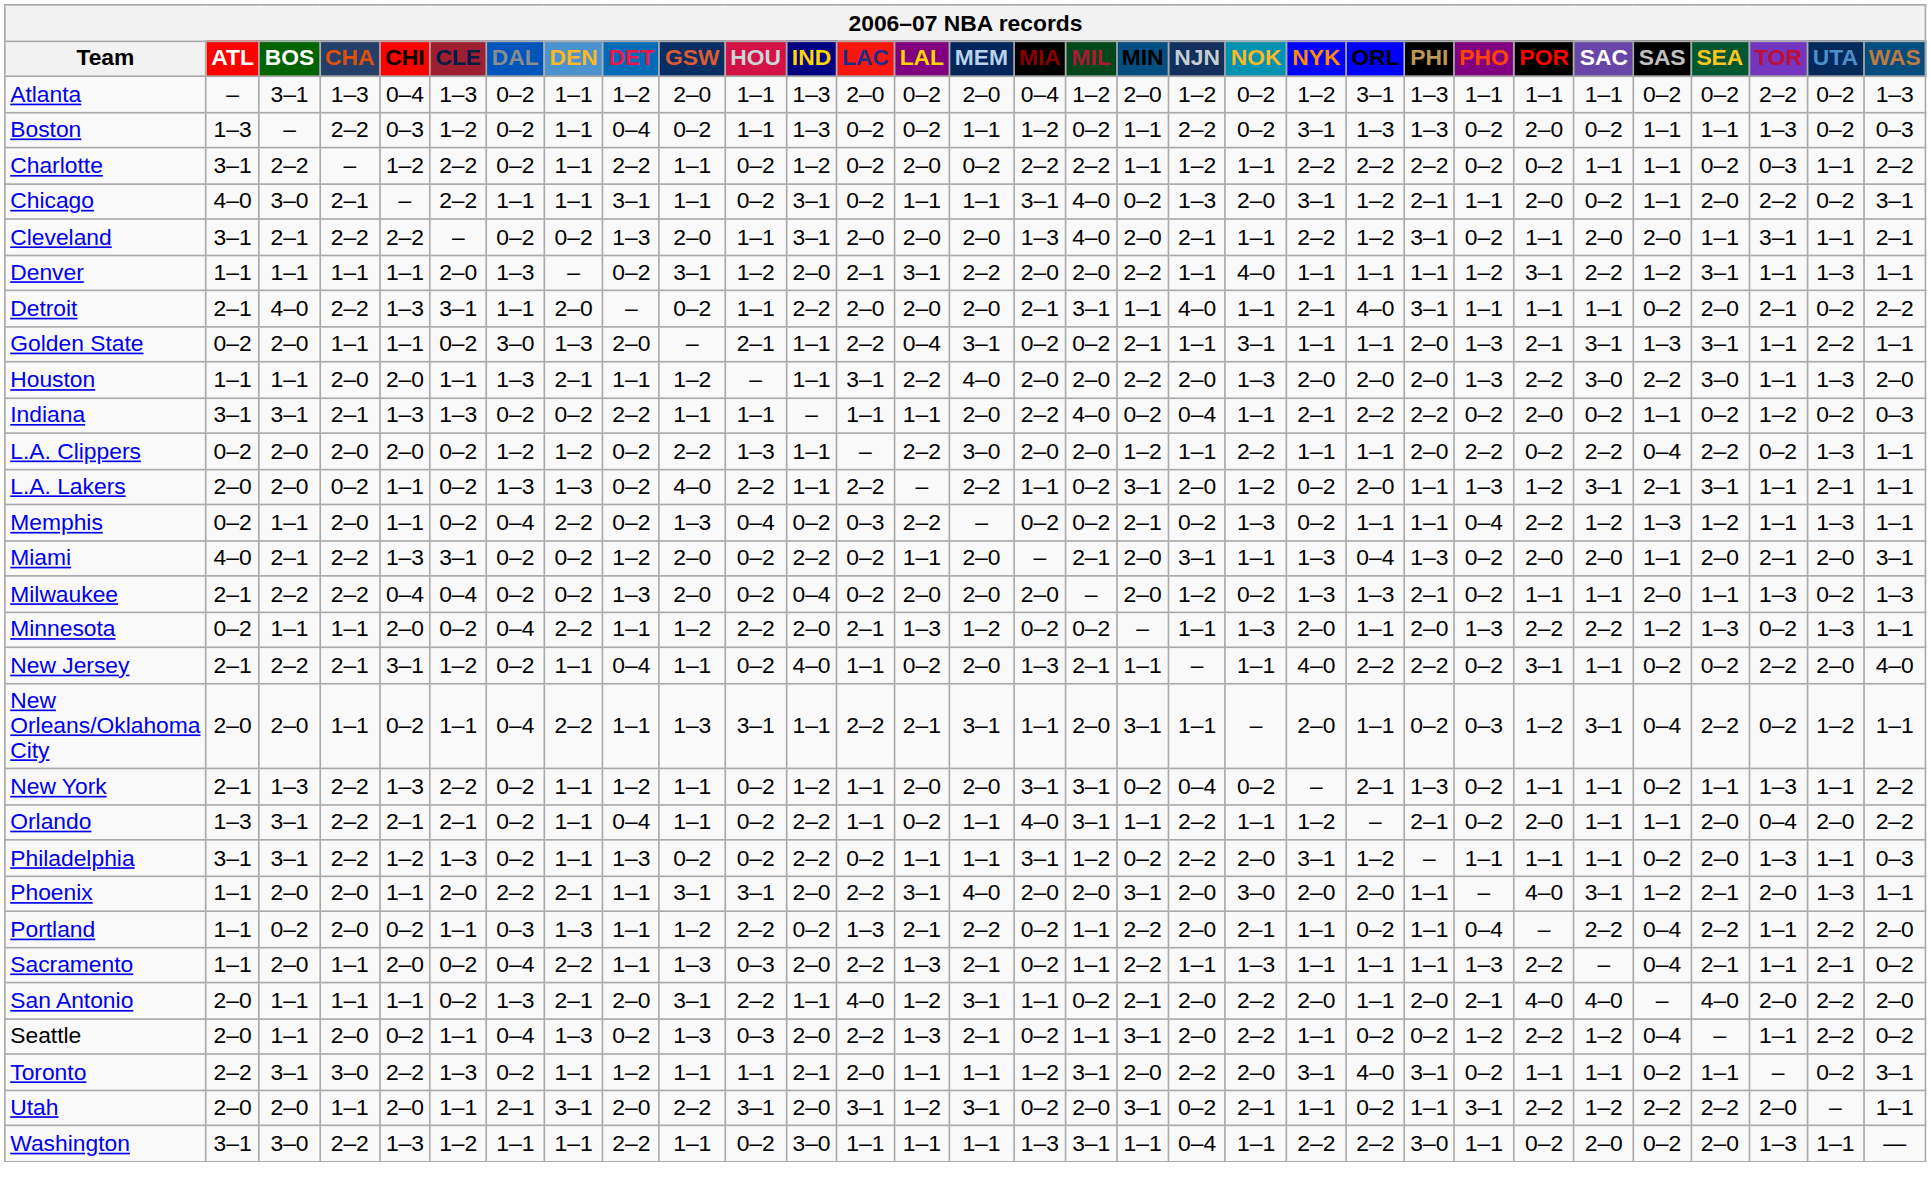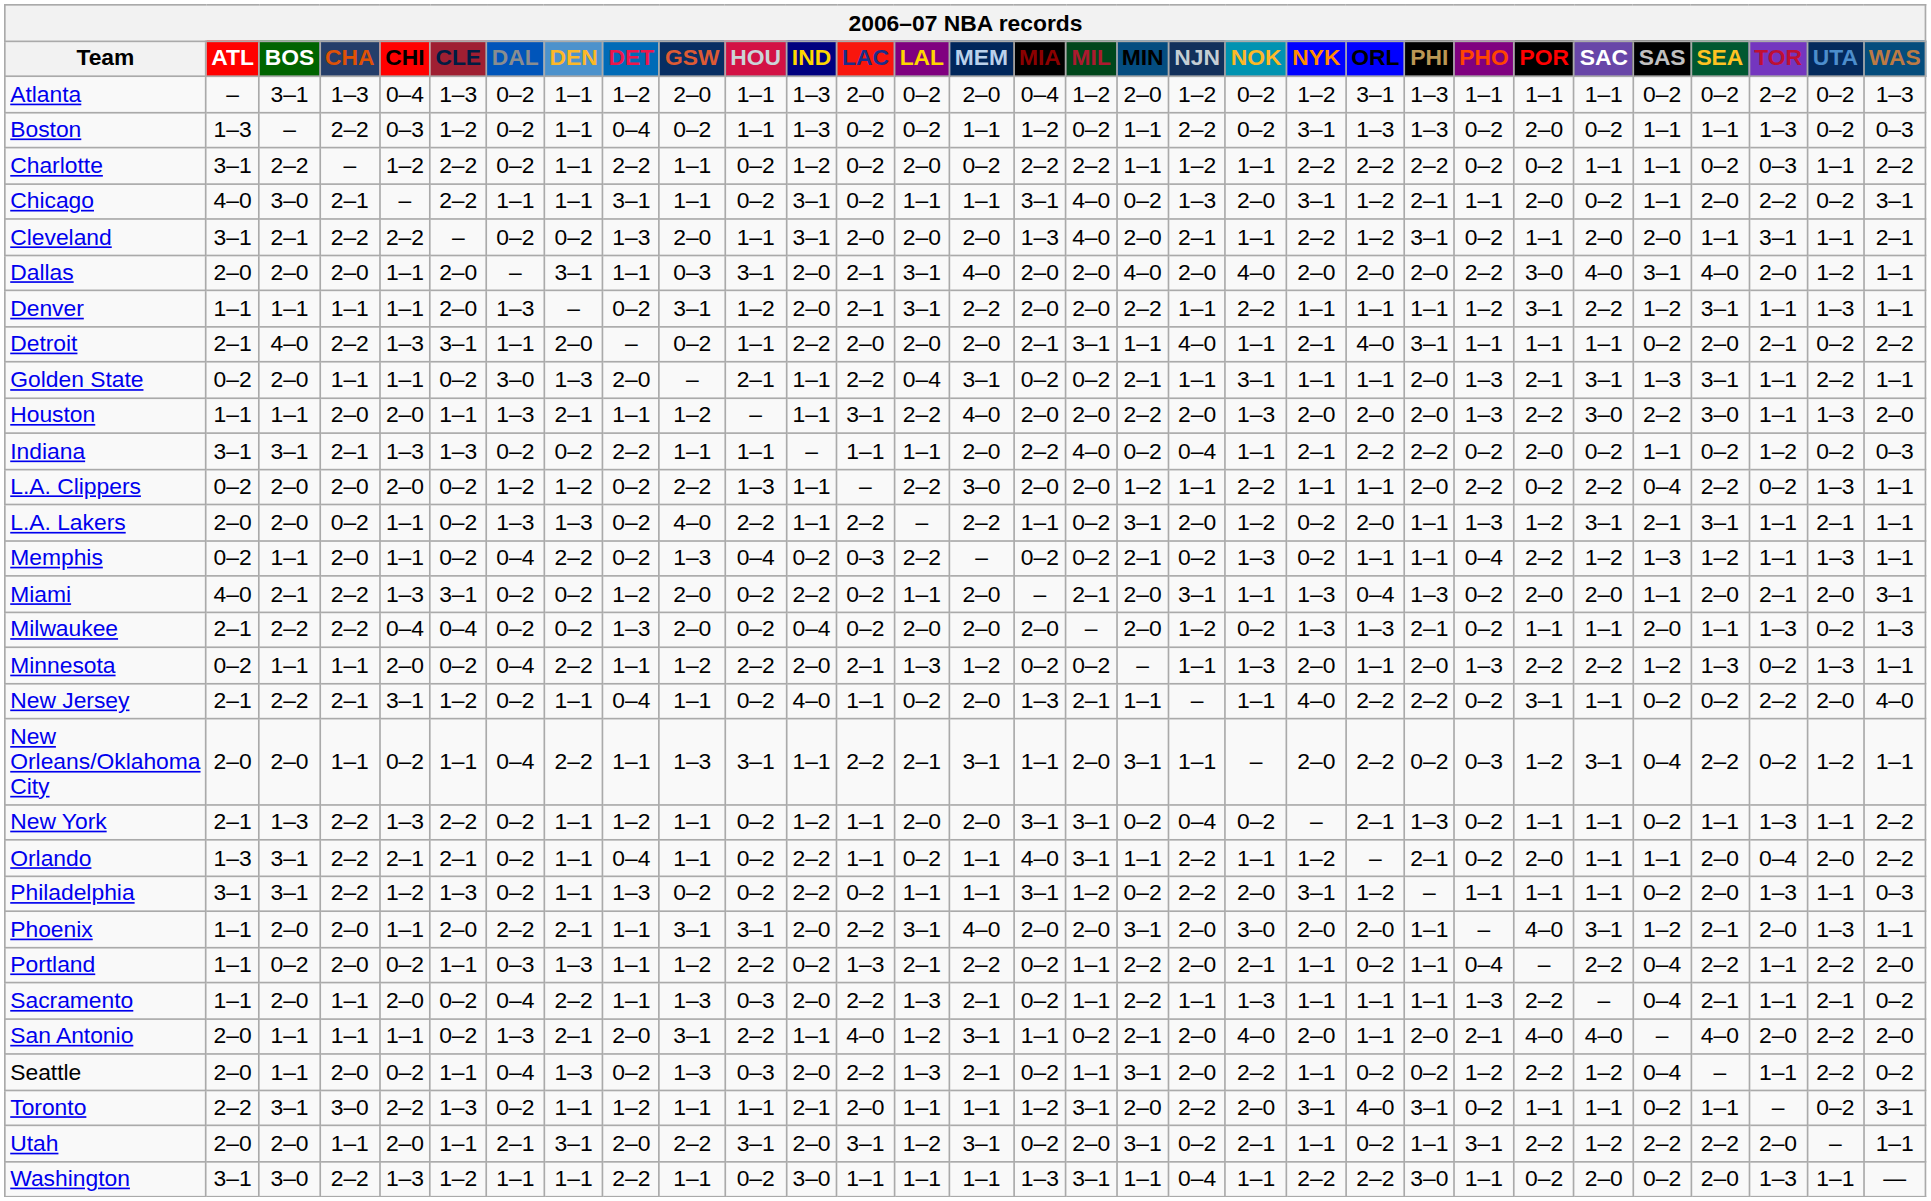+ row: Dallas | 2–0 | 2–0 | 2–0 | 1–1 | 2–0 | – | 3–1 | 1–1 | 0–3 | 3–1 | 2–0 | 2–1 | 3–1 | 4–0 | 2–0 | 2–0 | 4–0 | 2–0 | 4–0 | 2–0 | 2–0 | 2–0 | 2–2 | 3–0 | 4–0 | 3–1 | 4–0 | 2–0 | 1–2 | 1–1
Denver | NOK: 4–0 -> 2–2
New Orleans/Oklahoma City | ORL: 1–1 -> 2–2
San Antonio | NOK: 2–2 -> 4–0
